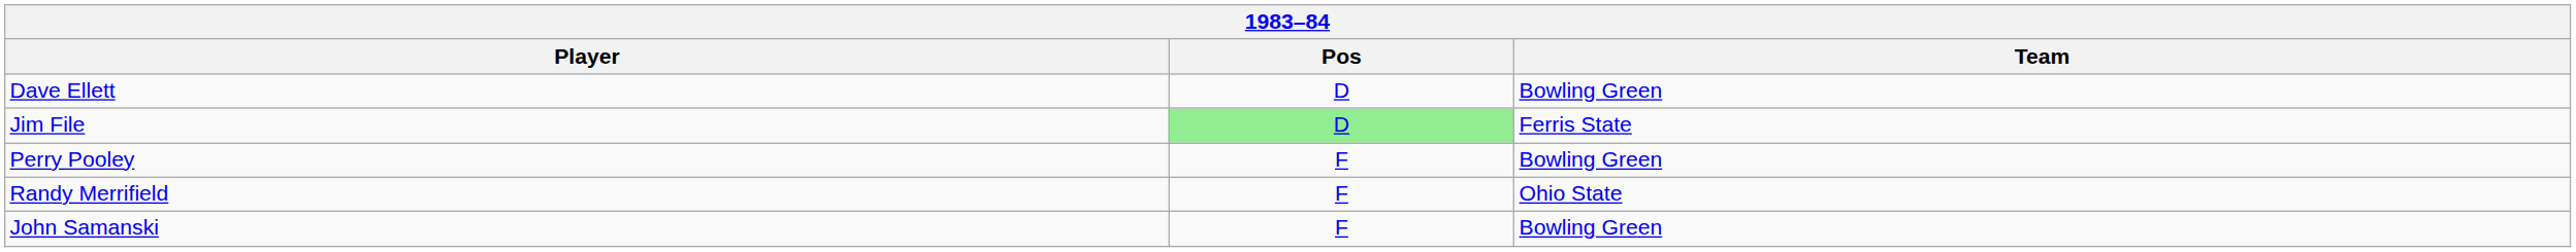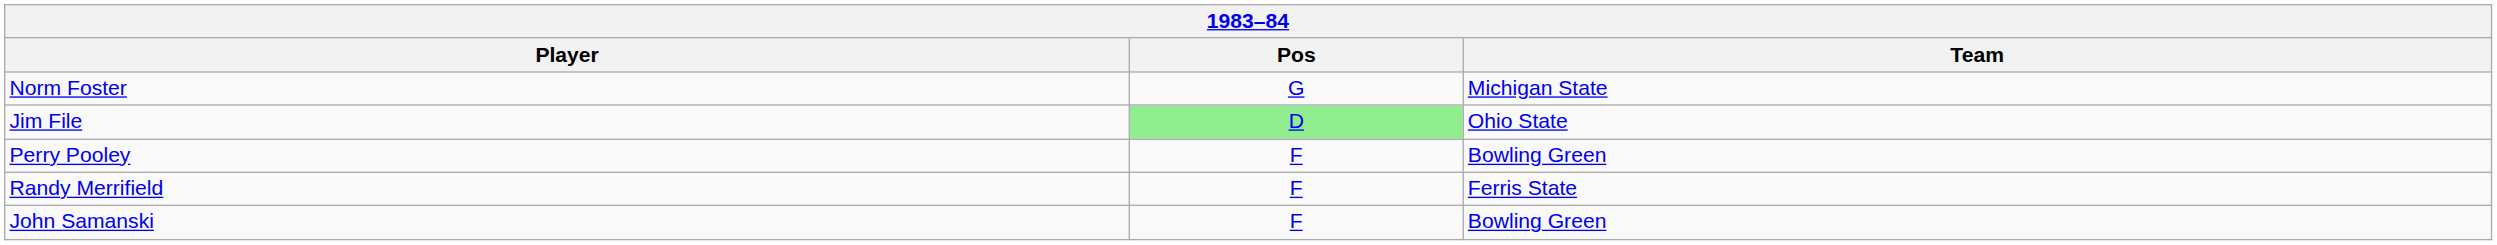+ row: Norm Foster | G | Michigan State
- row: Dave Ellett | D | Bowling Green
Jim File | Team: Ferris State -> Ohio State
Randy Merrifield | Team: Ohio State -> Ferris State
